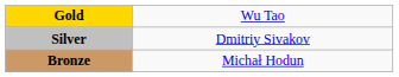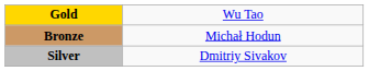rows swapped: Silver <-> Bronze
